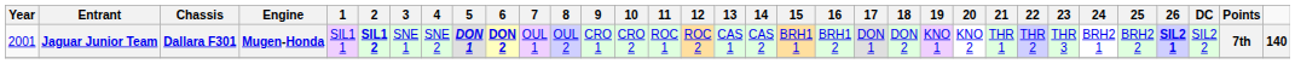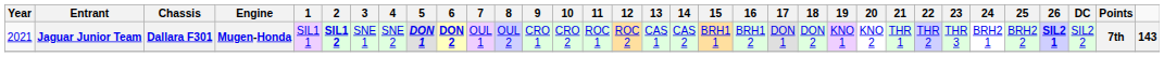Jaguar Junior Team | Year: 2001 -> 2021
Jaguar Junior Team | column 33: 140 -> 143
